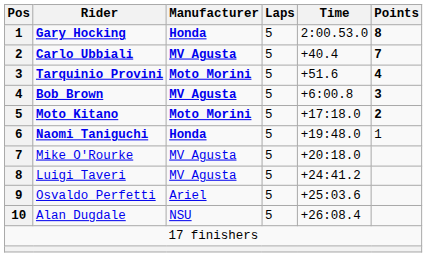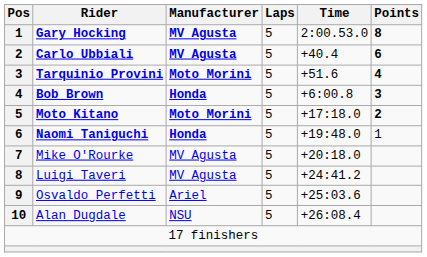Gary Hocking | Manufacturer: Honda -> MV Agusta
Carlo Ubbiali | Points: 7 -> 6
Bob Brown | Manufacturer: MV Agusta -> Honda
